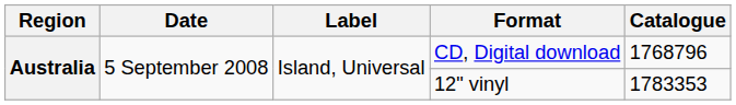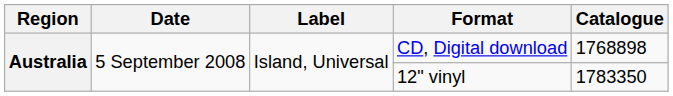CD, Digital download | Catalogue: 1768796 -> 1768898
12" vinyl | Catalogue: 1783353 -> 1783350
